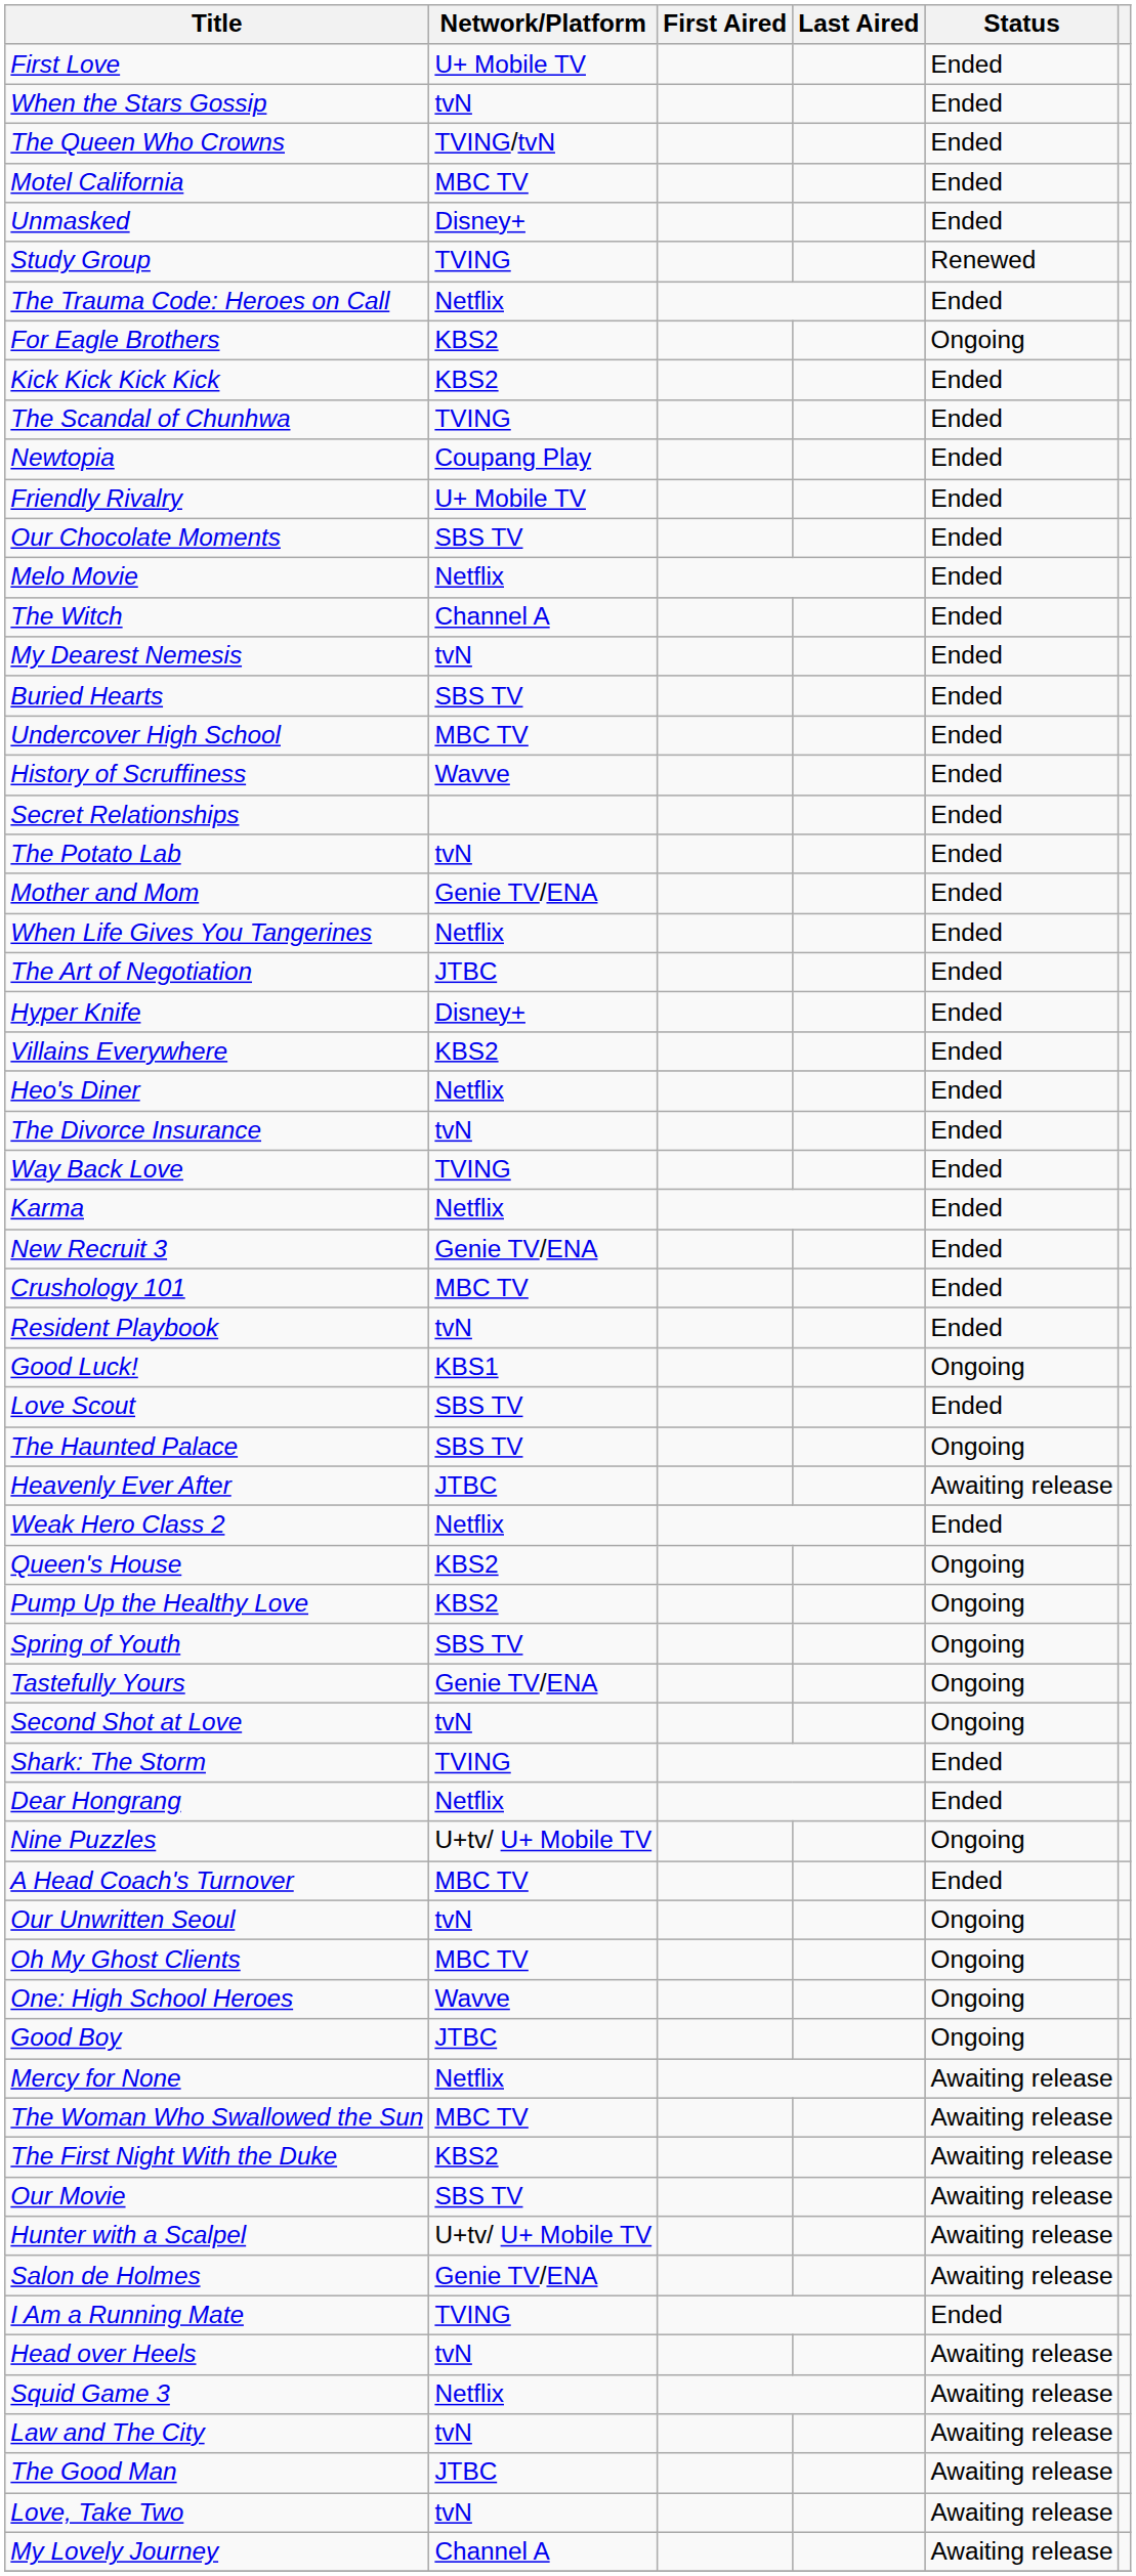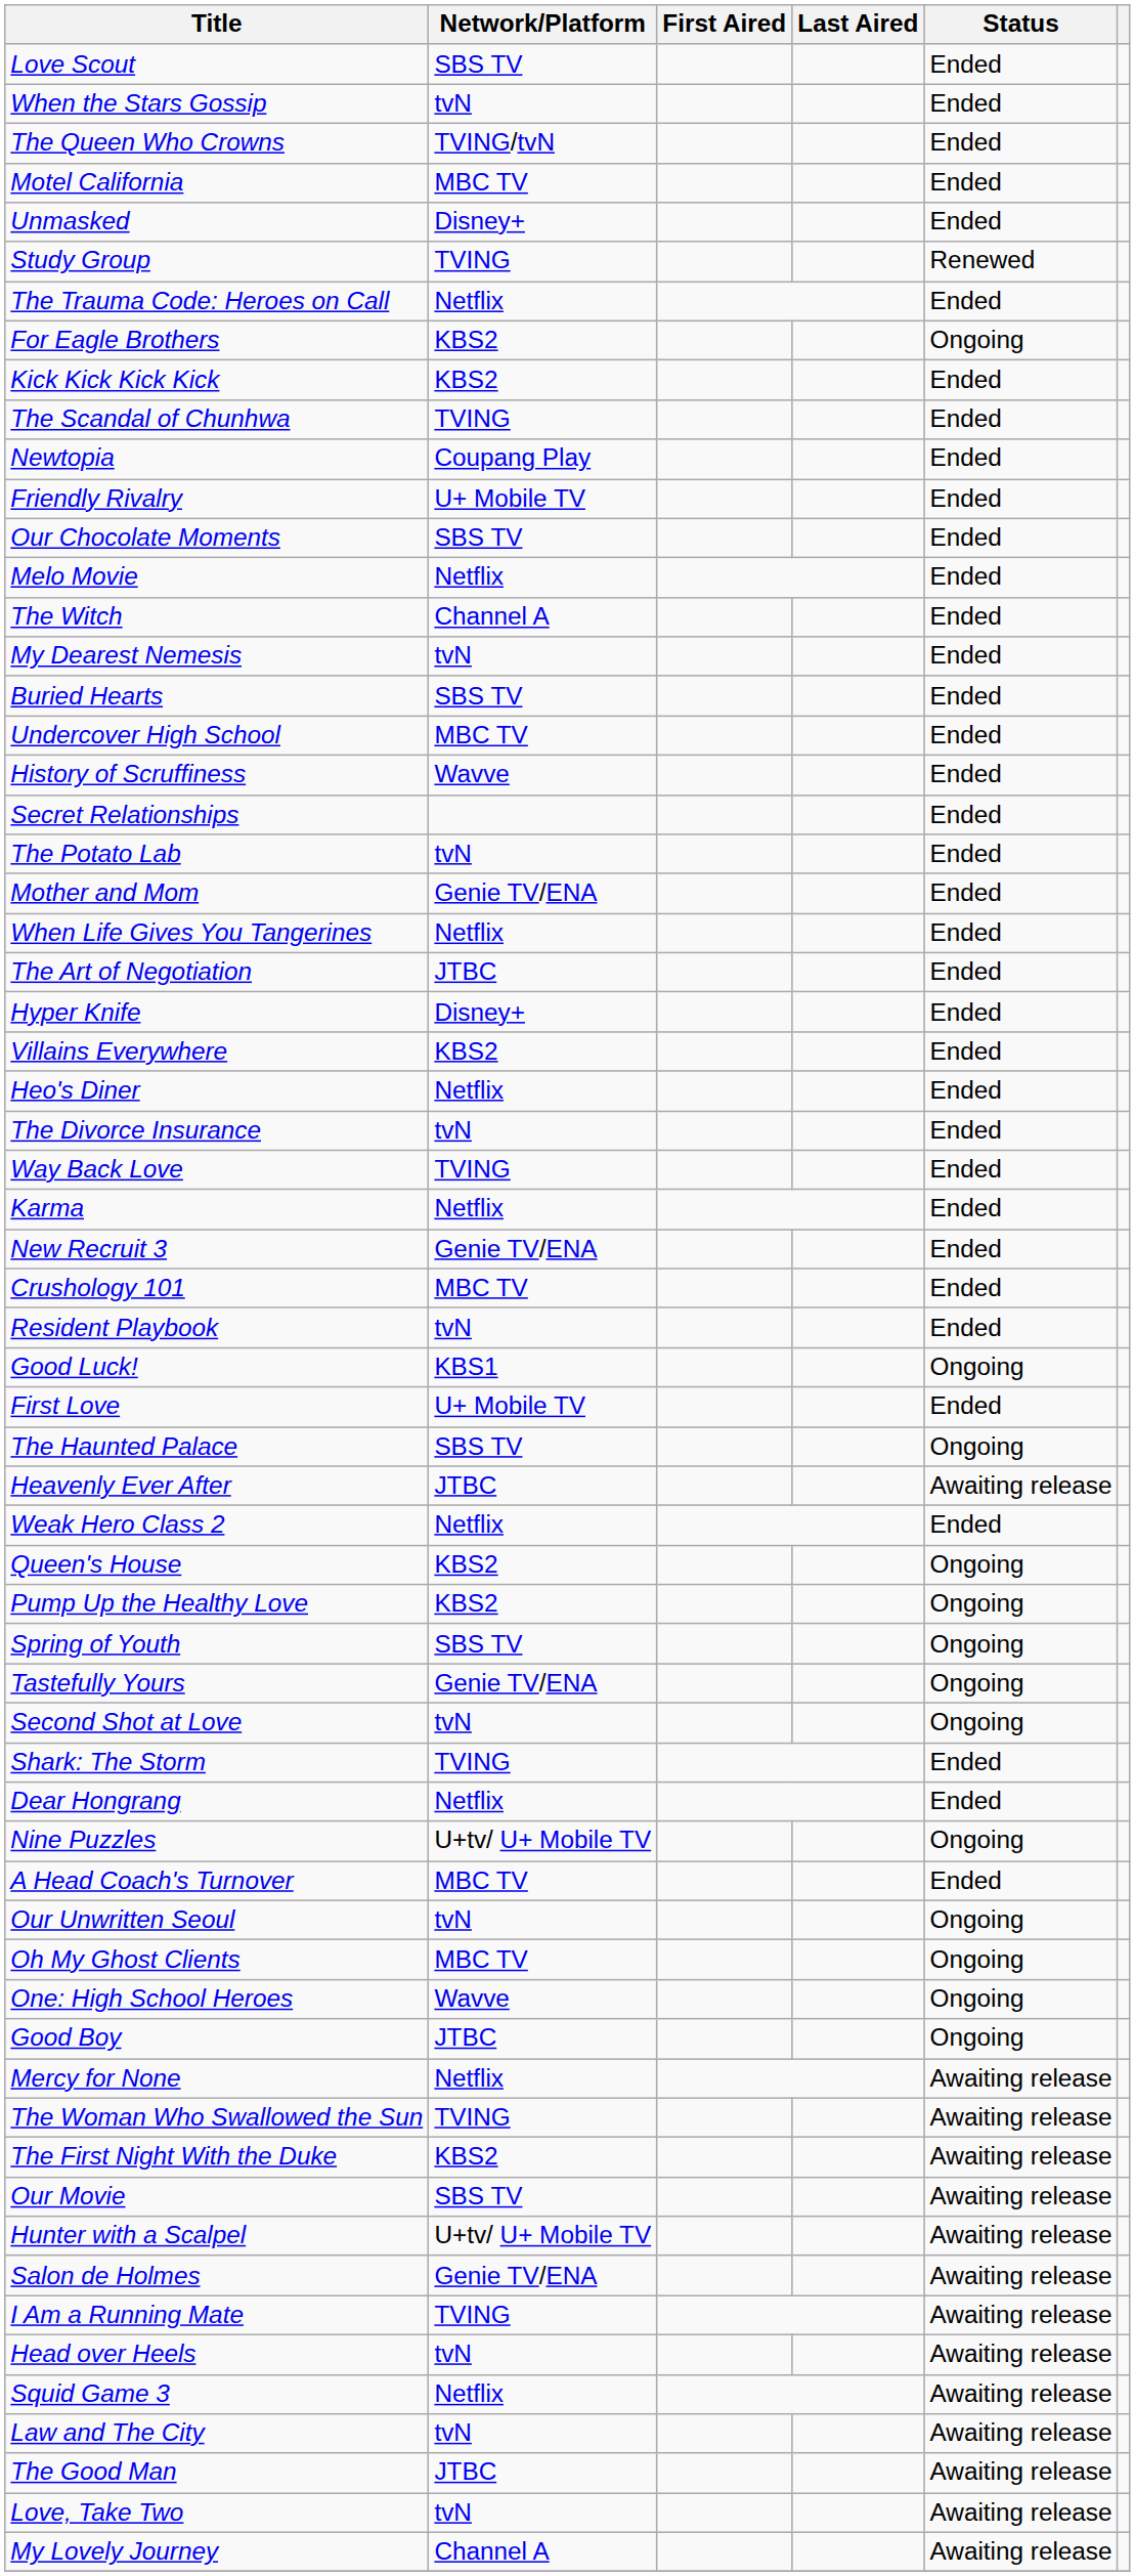rows swapped: Love Scout <-> First Love
The Woman Who Swallowed the Sun | Network/Platform: MBC TV -> TVING
I Am a Running Mate | Status: Ended -> Awaiting release
